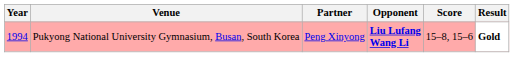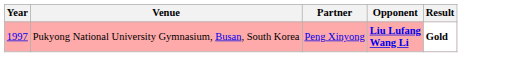- column: Score | 15–8, 15–6
Pukyong National University Gymnasium, Busan, South Korea | Year: 1994 -> 1997
